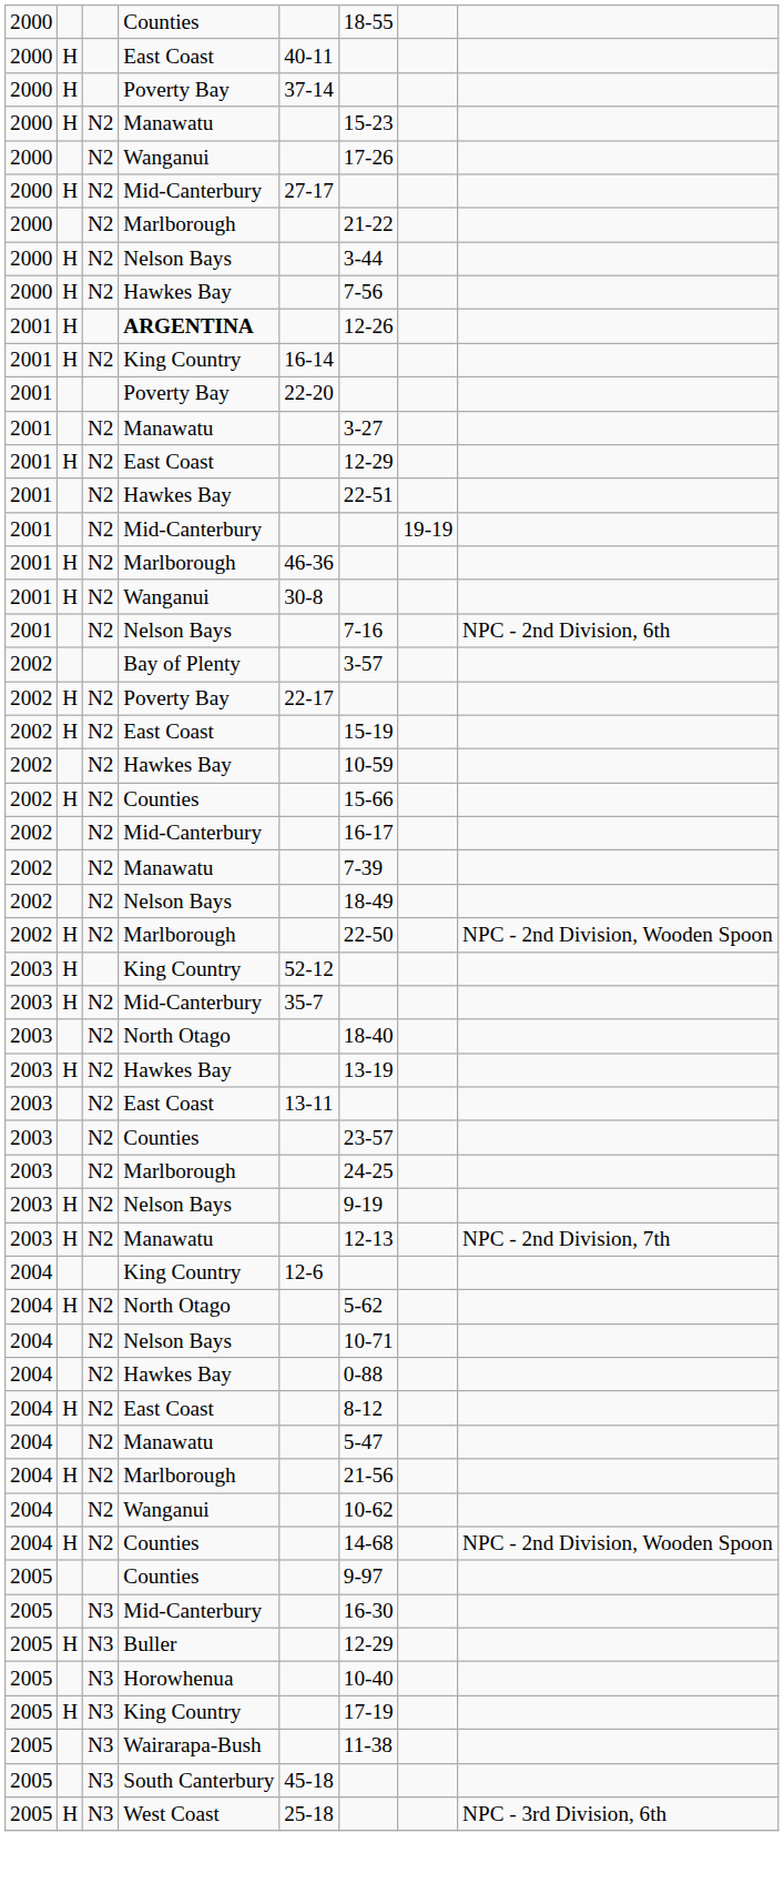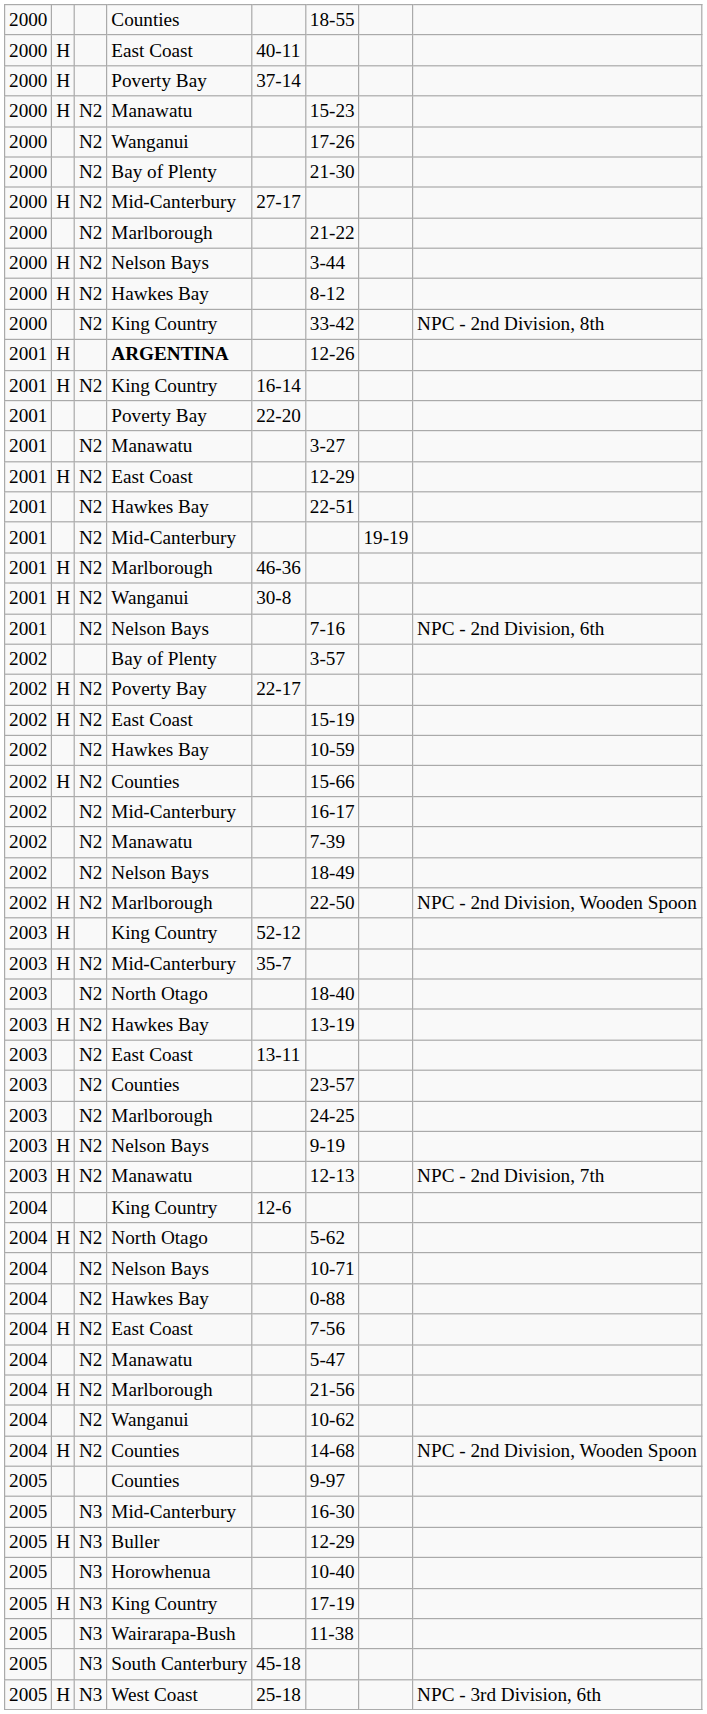+ row: 2000 | N2 | Bay of Plenty | 21-30
2000 / Hawkes Bay | column 6: 7-56 -> 8-12
+ row: 2000 | N2 | King Country | 33-42 | NPC - 2nd Division, 8th
2004 / East Coast | column 6: 8-12 -> 7-56
